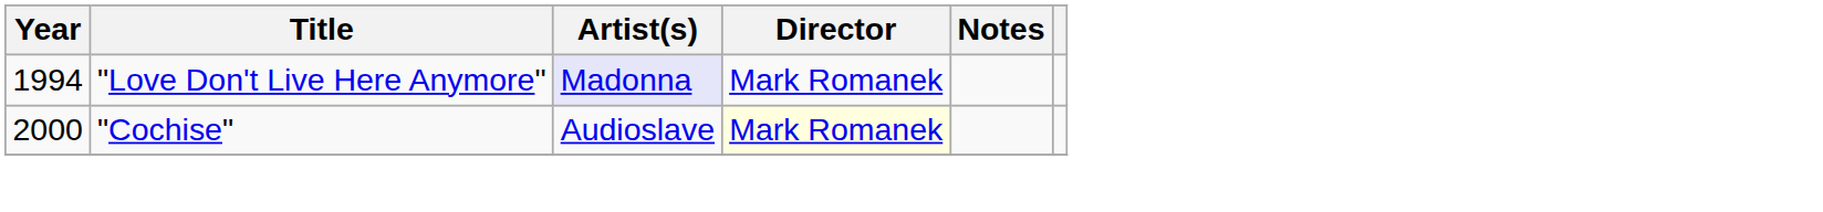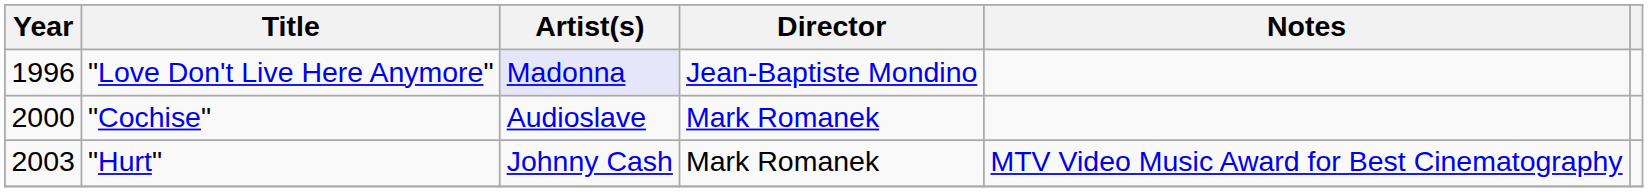"Love Don't Live Here Anymore" | Year: 1994 -> 1996
"Love Don't Live Here Anymore" | Director: Mark Romanek -> Jean-Baptiste Mondino
"Cochise" | Director: lightyellow background -> no background
+ row: 2003 | "Hurt" | Johnny Cash | Mark Romanek | MTV Video Music Award for Best Cinematography
